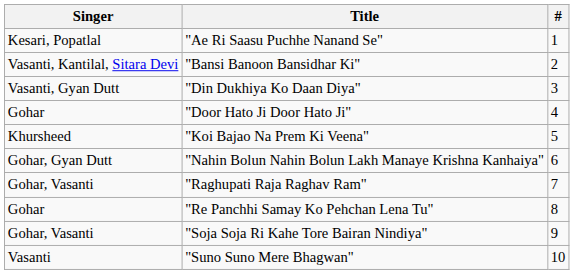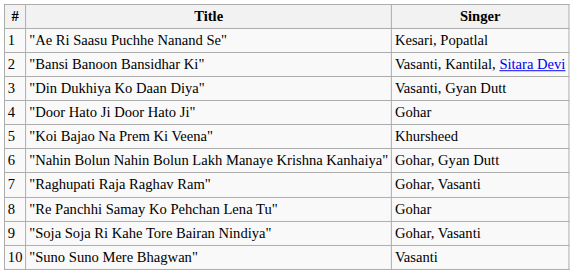columns swapped: # <-> Singer
